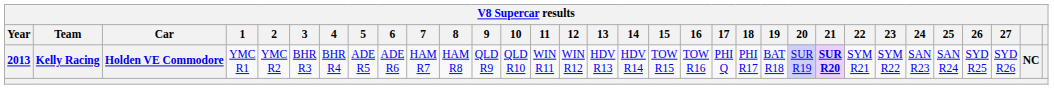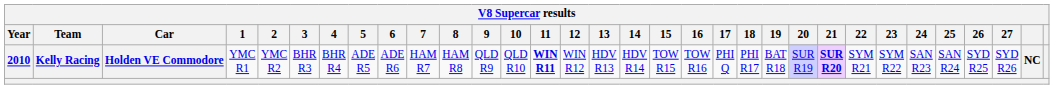Kelly Racing | Year: 2013 -> 2010
Kelly Racing | 11: normal -> bold
